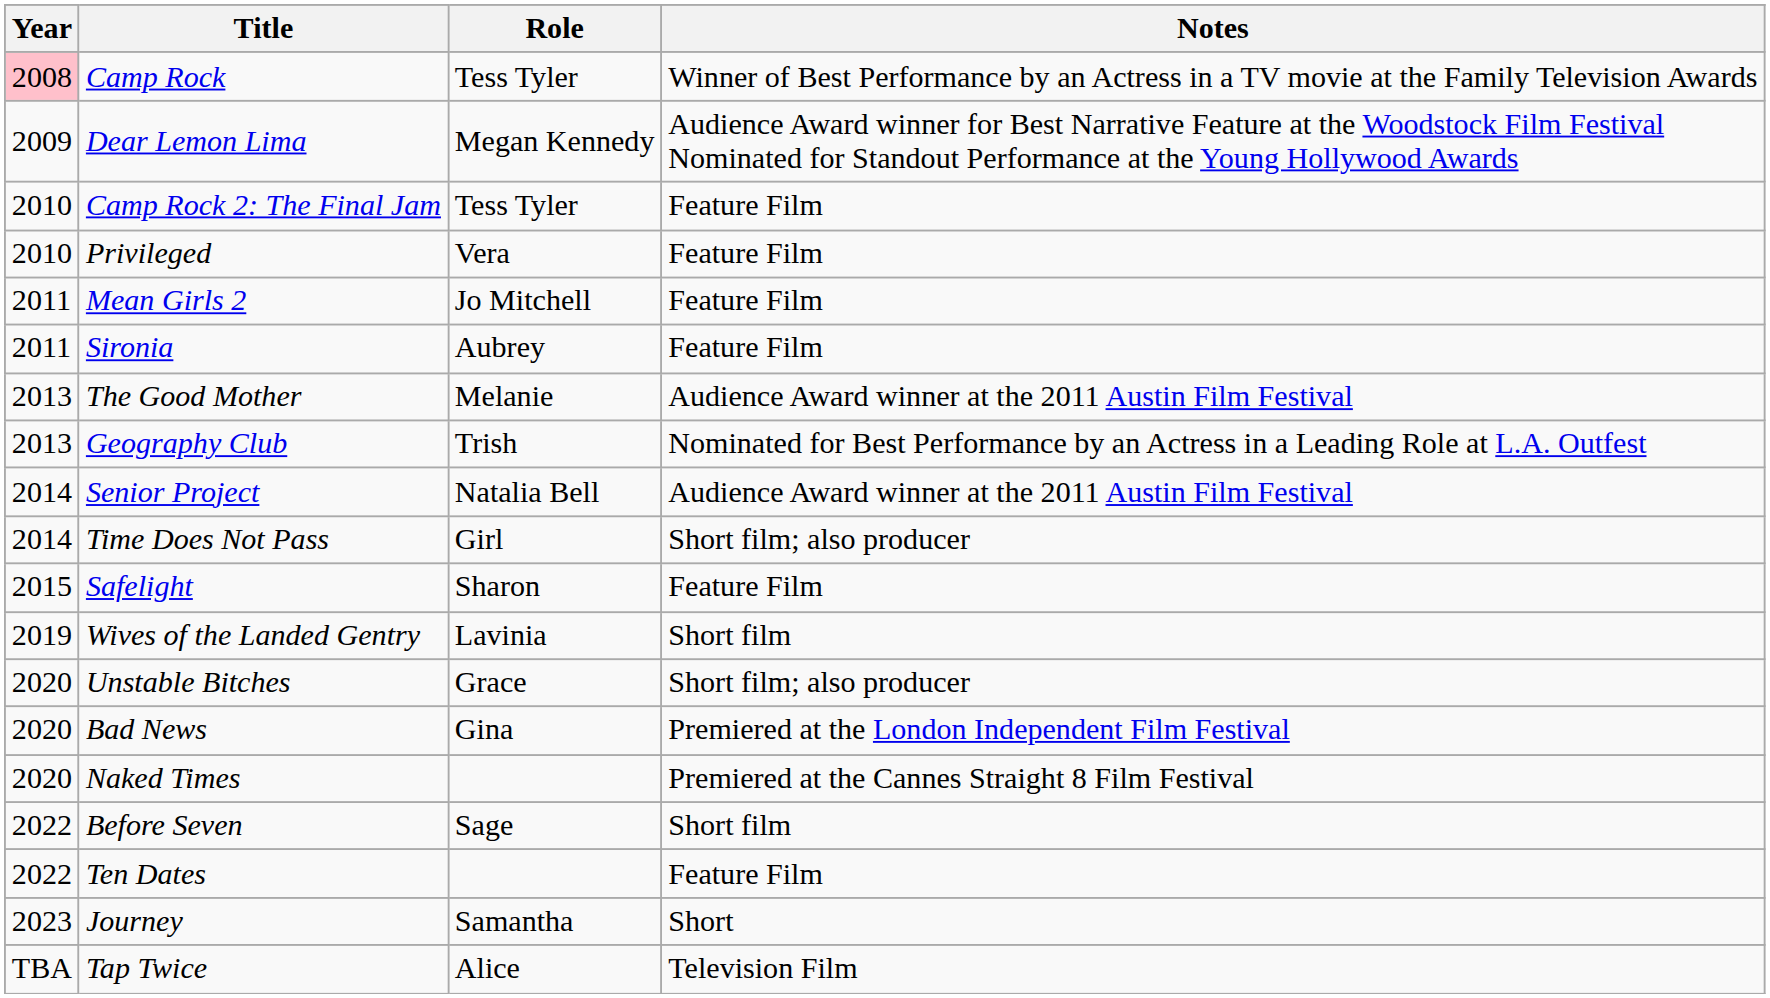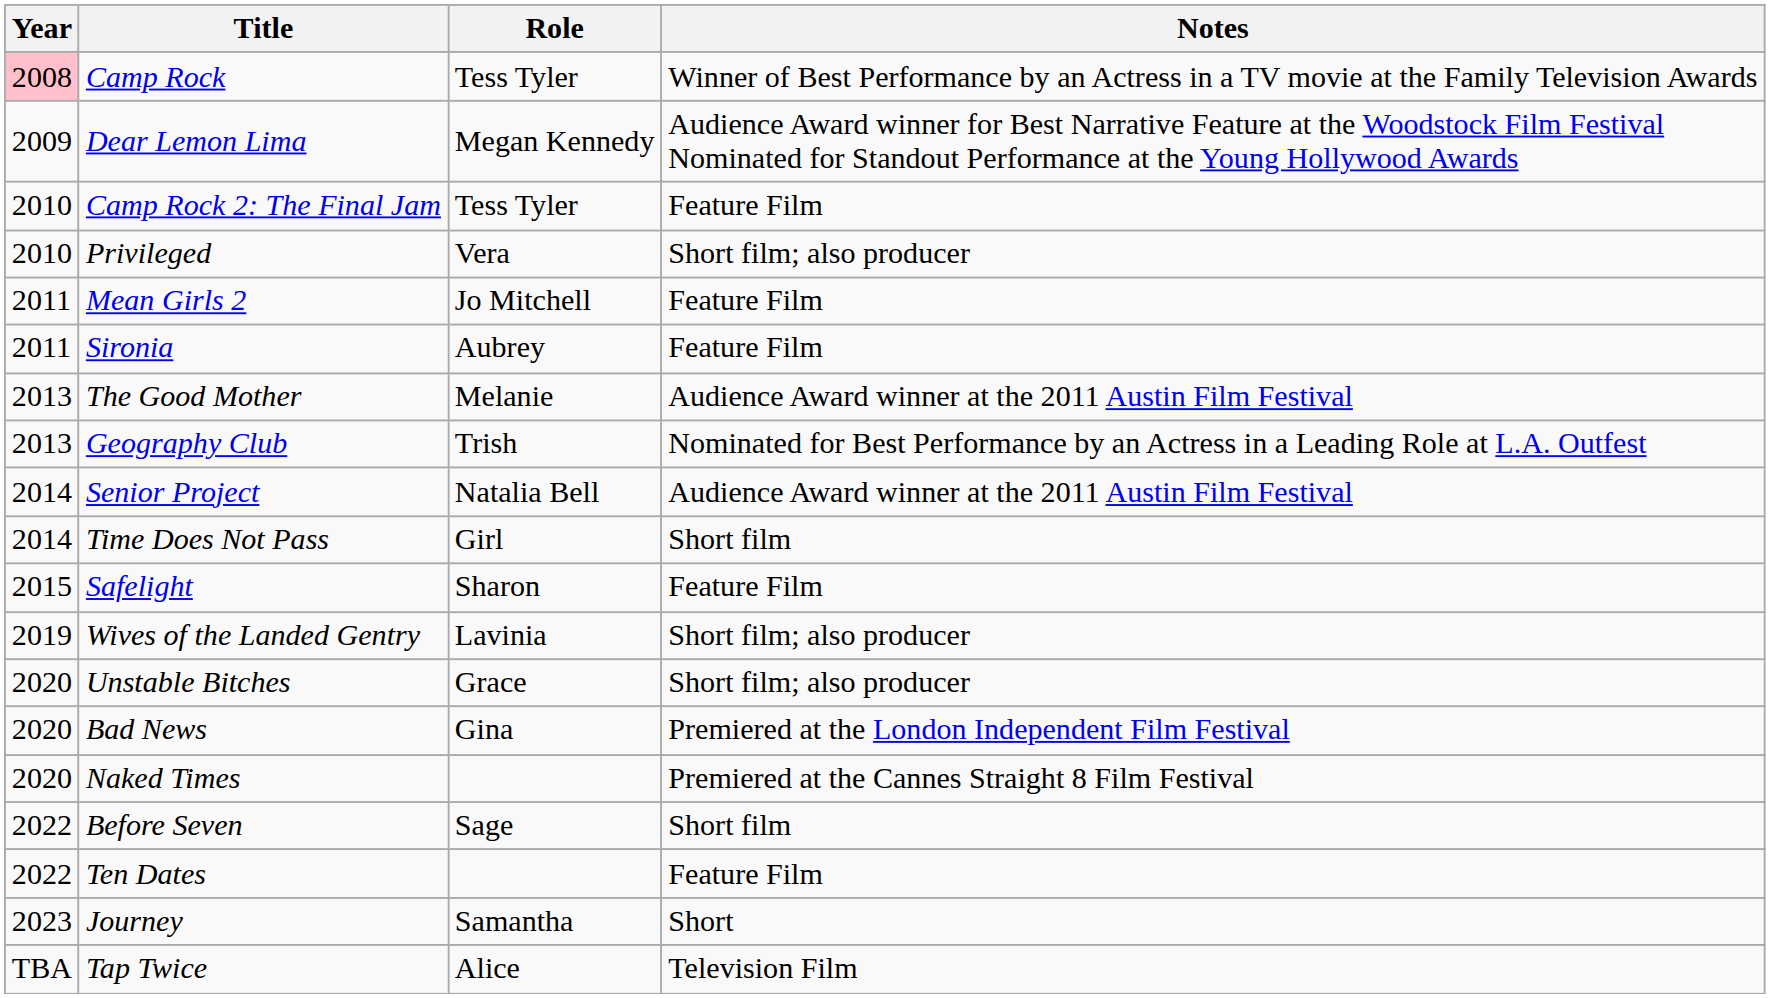Privileged | Notes: Feature Film -> Short film; also producer
Time Does Not Pass | Notes: Short film; also producer -> Short film
Wives of the Landed Gentry | Notes: Short film -> Short film; also producer
